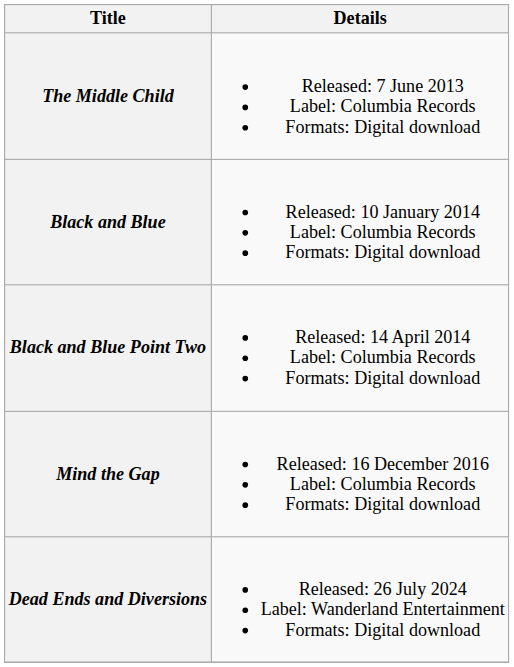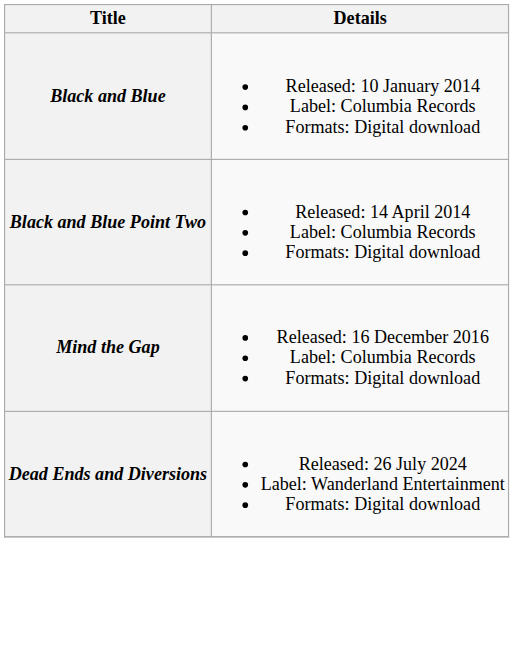- row: The Middle Child | Released: 7 June 2013 Label: Columbia Records Formats: Digital download
